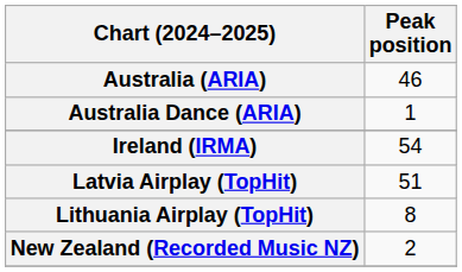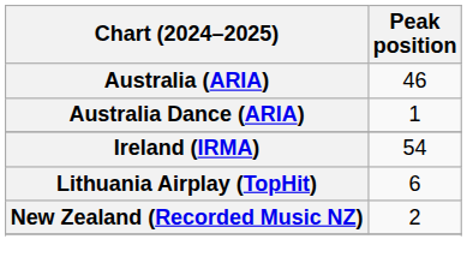- row: Latvia Airplay (TopHit) | 51
Lithuania Airplay (TopHit) | Peak position: 8 -> 6
